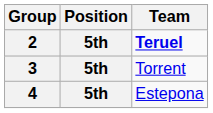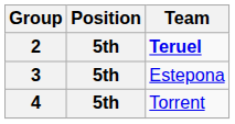3 | Team: Torrent -> Estepona
4 | Team: Estepona -> Torrent
